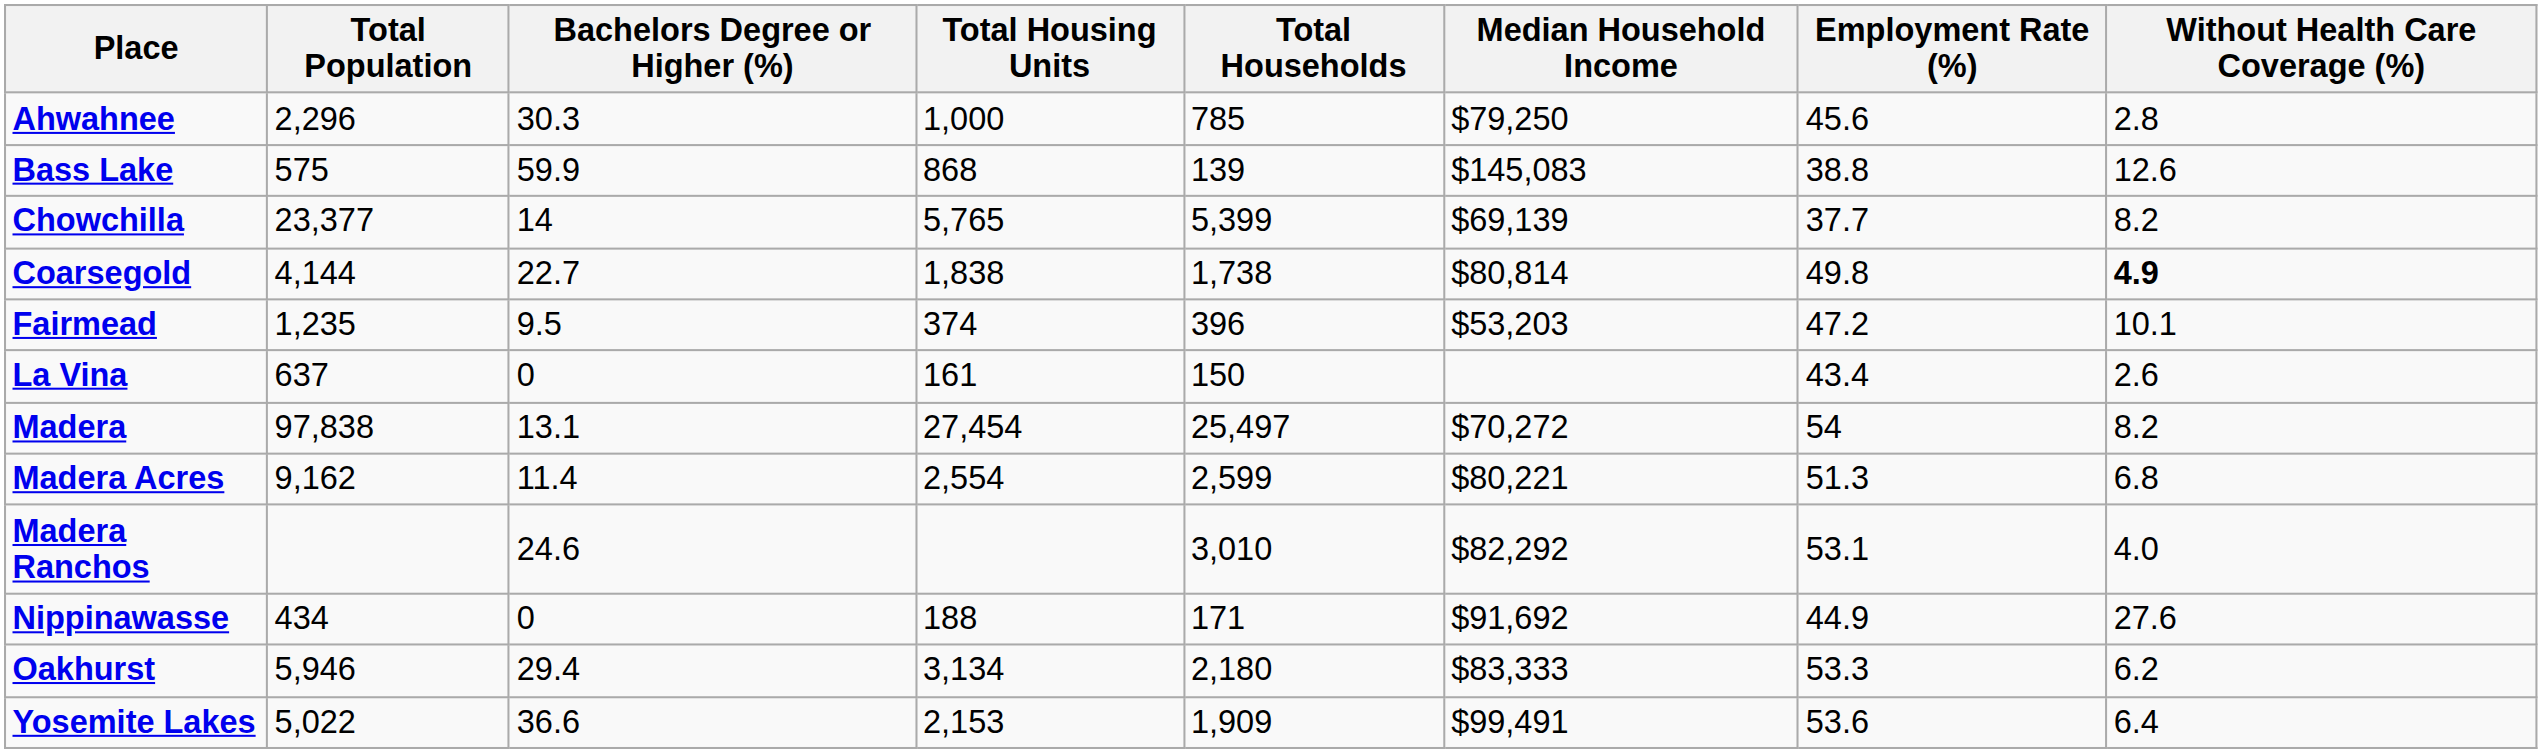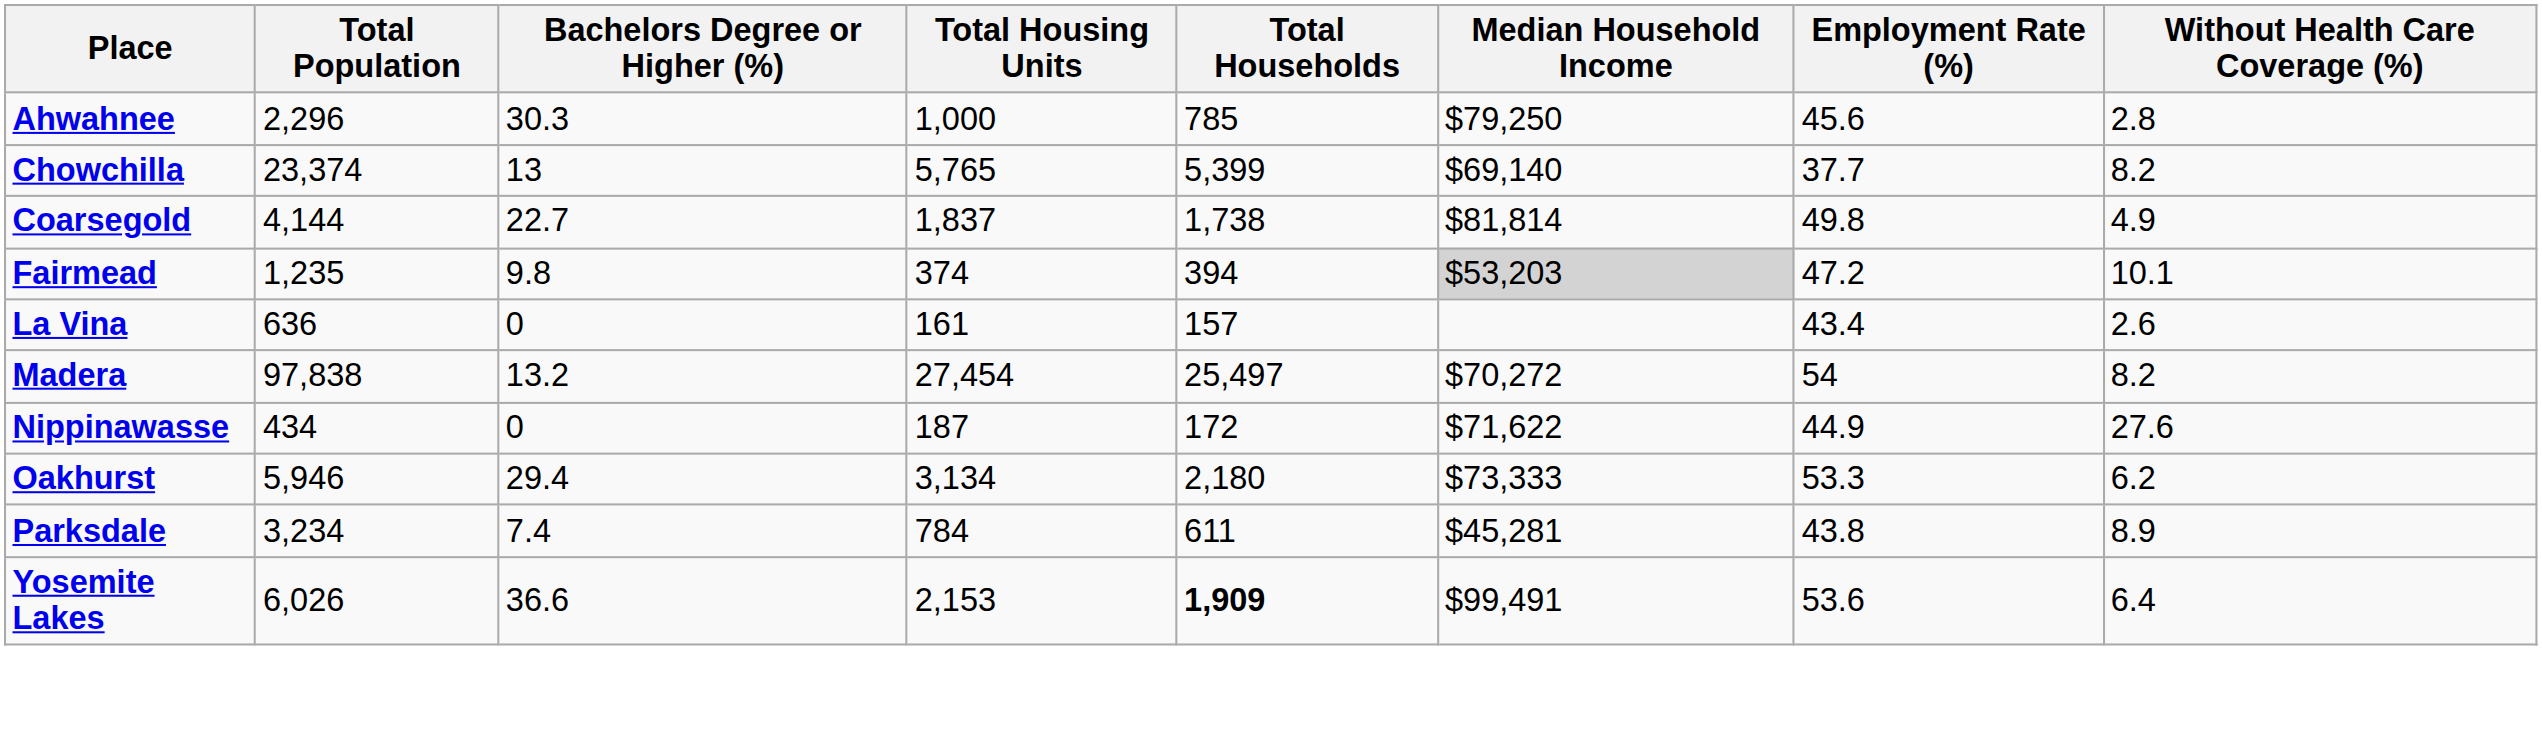- row: Bass Lake | 575 | 59.9 | 868 | 139 | $145,083 | 38.8 | 12.6
Chowchilla | Total Population: 23,377 -> 23,374
Chowchilla | Bachelors Degree or Higher (%): 14 -> 13
Chowchilla | Median Household Income: $69,139 -> $69,140
Coarsegold | Total Housing Units: 1,838 -> 1,837
Coarsegold | Median Household Income: $80,814 -> $81,814
Coarsegold | Without Health Care Coverage (%): bold -> normal
Fairmead | Bachelors Degree or Higher (%): 9.5 -> 9.8
Fairmead | Total Households: 396 -> 394
Fairmead | Median Household Income: no background -> lightgrey background
La Vina | Total Population: 637 -> 636
La Vina | Total Households: 150 -> 157
Madera | Bachelors Degree or Higher (%): 13.1 -> 13.2
- row: Madera Acres | 9,162 | 11.4 | 2,554 | 2,599 | $80,221 | 51.3 | 6.8
- row: Madera Ranchos | 24.6 | 3,010 | $82,292 | 53.1 | 4.0
Nippinawasse | Total Housing Units: 188 -> 187
Nippinawasse | Total Households: 171 -> 172
Nippinawasse | Median Household Income: $91,692 -> $71,622
Oakhurst | Median Household Income: $83,333 -> $73,333
+ row: Parksdale | 3,234 | 7.4 | 784 | 611 | $45,281 | 43.8 | 8.9
Yosemite Lakes | Total Population: 5,022 -> 6,026
Yosemite Lakes | Total Households: normal -> bold
